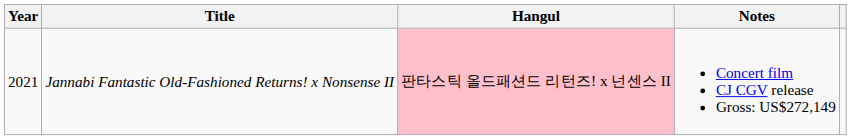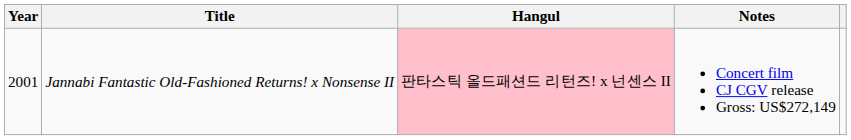Jannabi Fantastic Old-Fashioned Returns! x Nonsense II | Year: 2021 -> 2001
